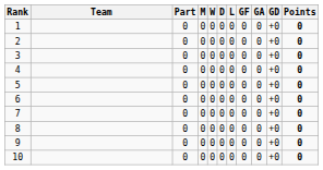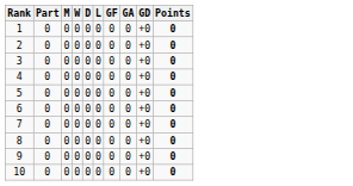- column: Team
